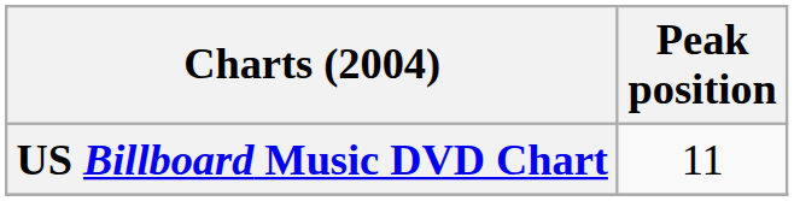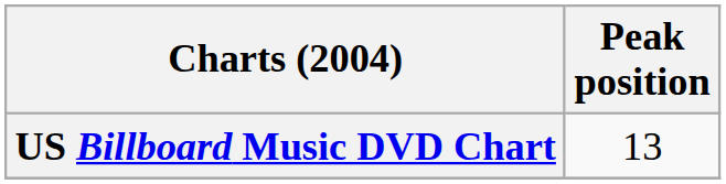US Billboard Music DVD Chart | Peak position: 11 -> 13
